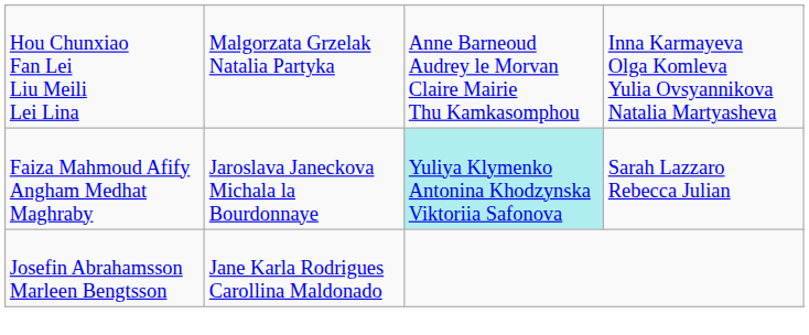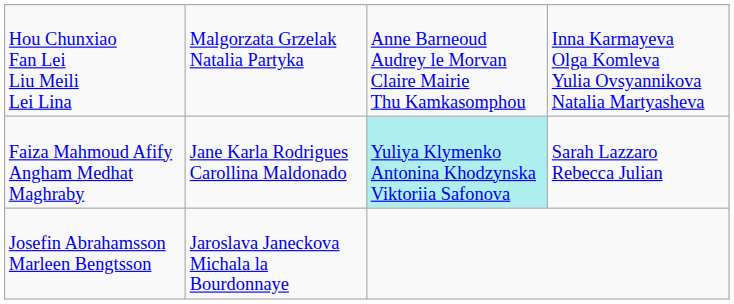Faiza Mahmoud Afify Angham Medhat Maghraby | column 2: Jaroslava Janeckova Michala la Bourdonnaye -> Jane Karla Rodrigues Carollina Maldonado
Josefin Abrahamsson Marleen Bengtsson | column 2: Jane Karla Rodrigues Carollina Maldonado -> Jaroslava Janeckova Michala la Bourdonnaye
